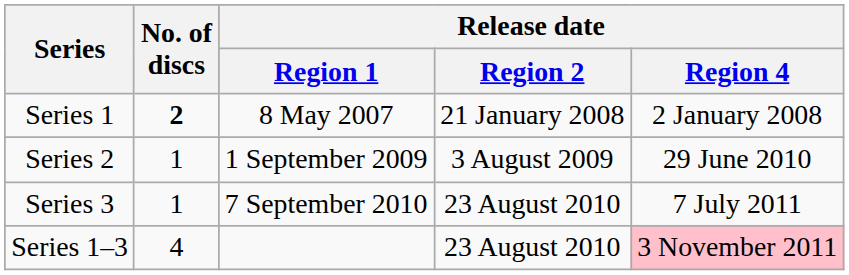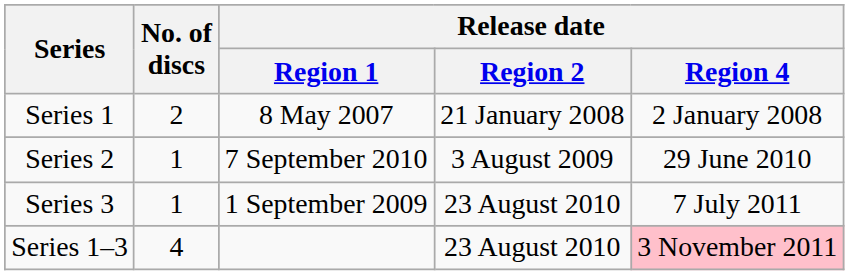Series 1 | No. of discs: bold -> normal
Series 2 | Release date / Region 1: 1 September 2009 -> 7 September 2010
Series 3 | Release date / Region 1: 7 September 2010 -> 1 September 2009
